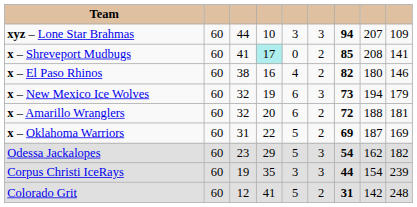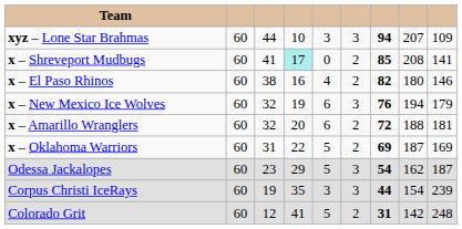x – New Mexico Ice Wolves | column 7: 73 -> 76
Odessa Jackalopes | column 9: 182 -> 187
